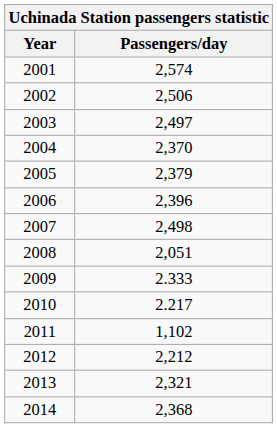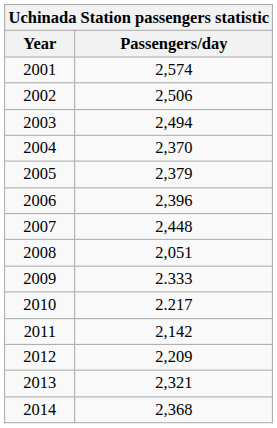2003 | Passengers/day: 2,497 -> 2,494
2007 | Passengers/day: 2,498 -> 2,448
2011 | Passengers/day: 1,102 -> 2,142
2012 | Passengers/day: 2,212 -> 2,209
